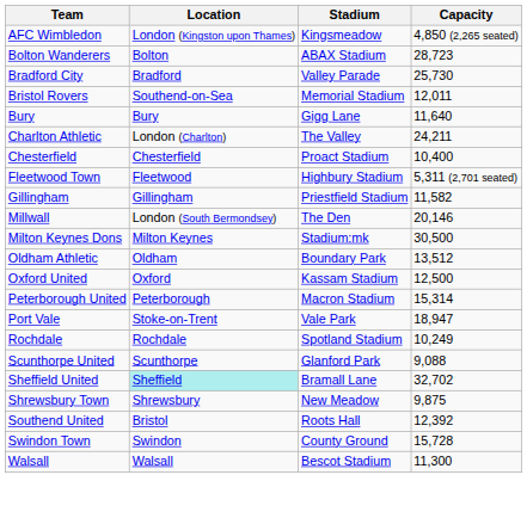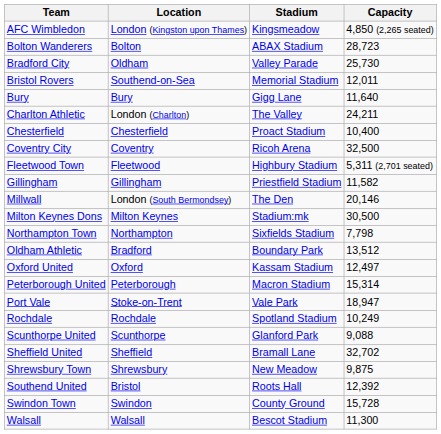Bradford City | Location: Bradford -> Oldham
+ row: Coventry City | Coventry | Ricoh Arena | 32,500
+ row: Northampton Town | Northampton | Sixfields Stadium | 7,798
Oldham Athletic | Location: Oldham -> Bradford
Oxford United | Capacity: 12,500 -> 12,497
Sheffield United | Location: paleturquoise background -> no background
